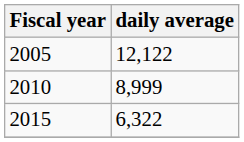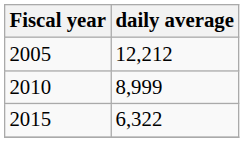2005 | daily average: 12,122 -> 12,212
